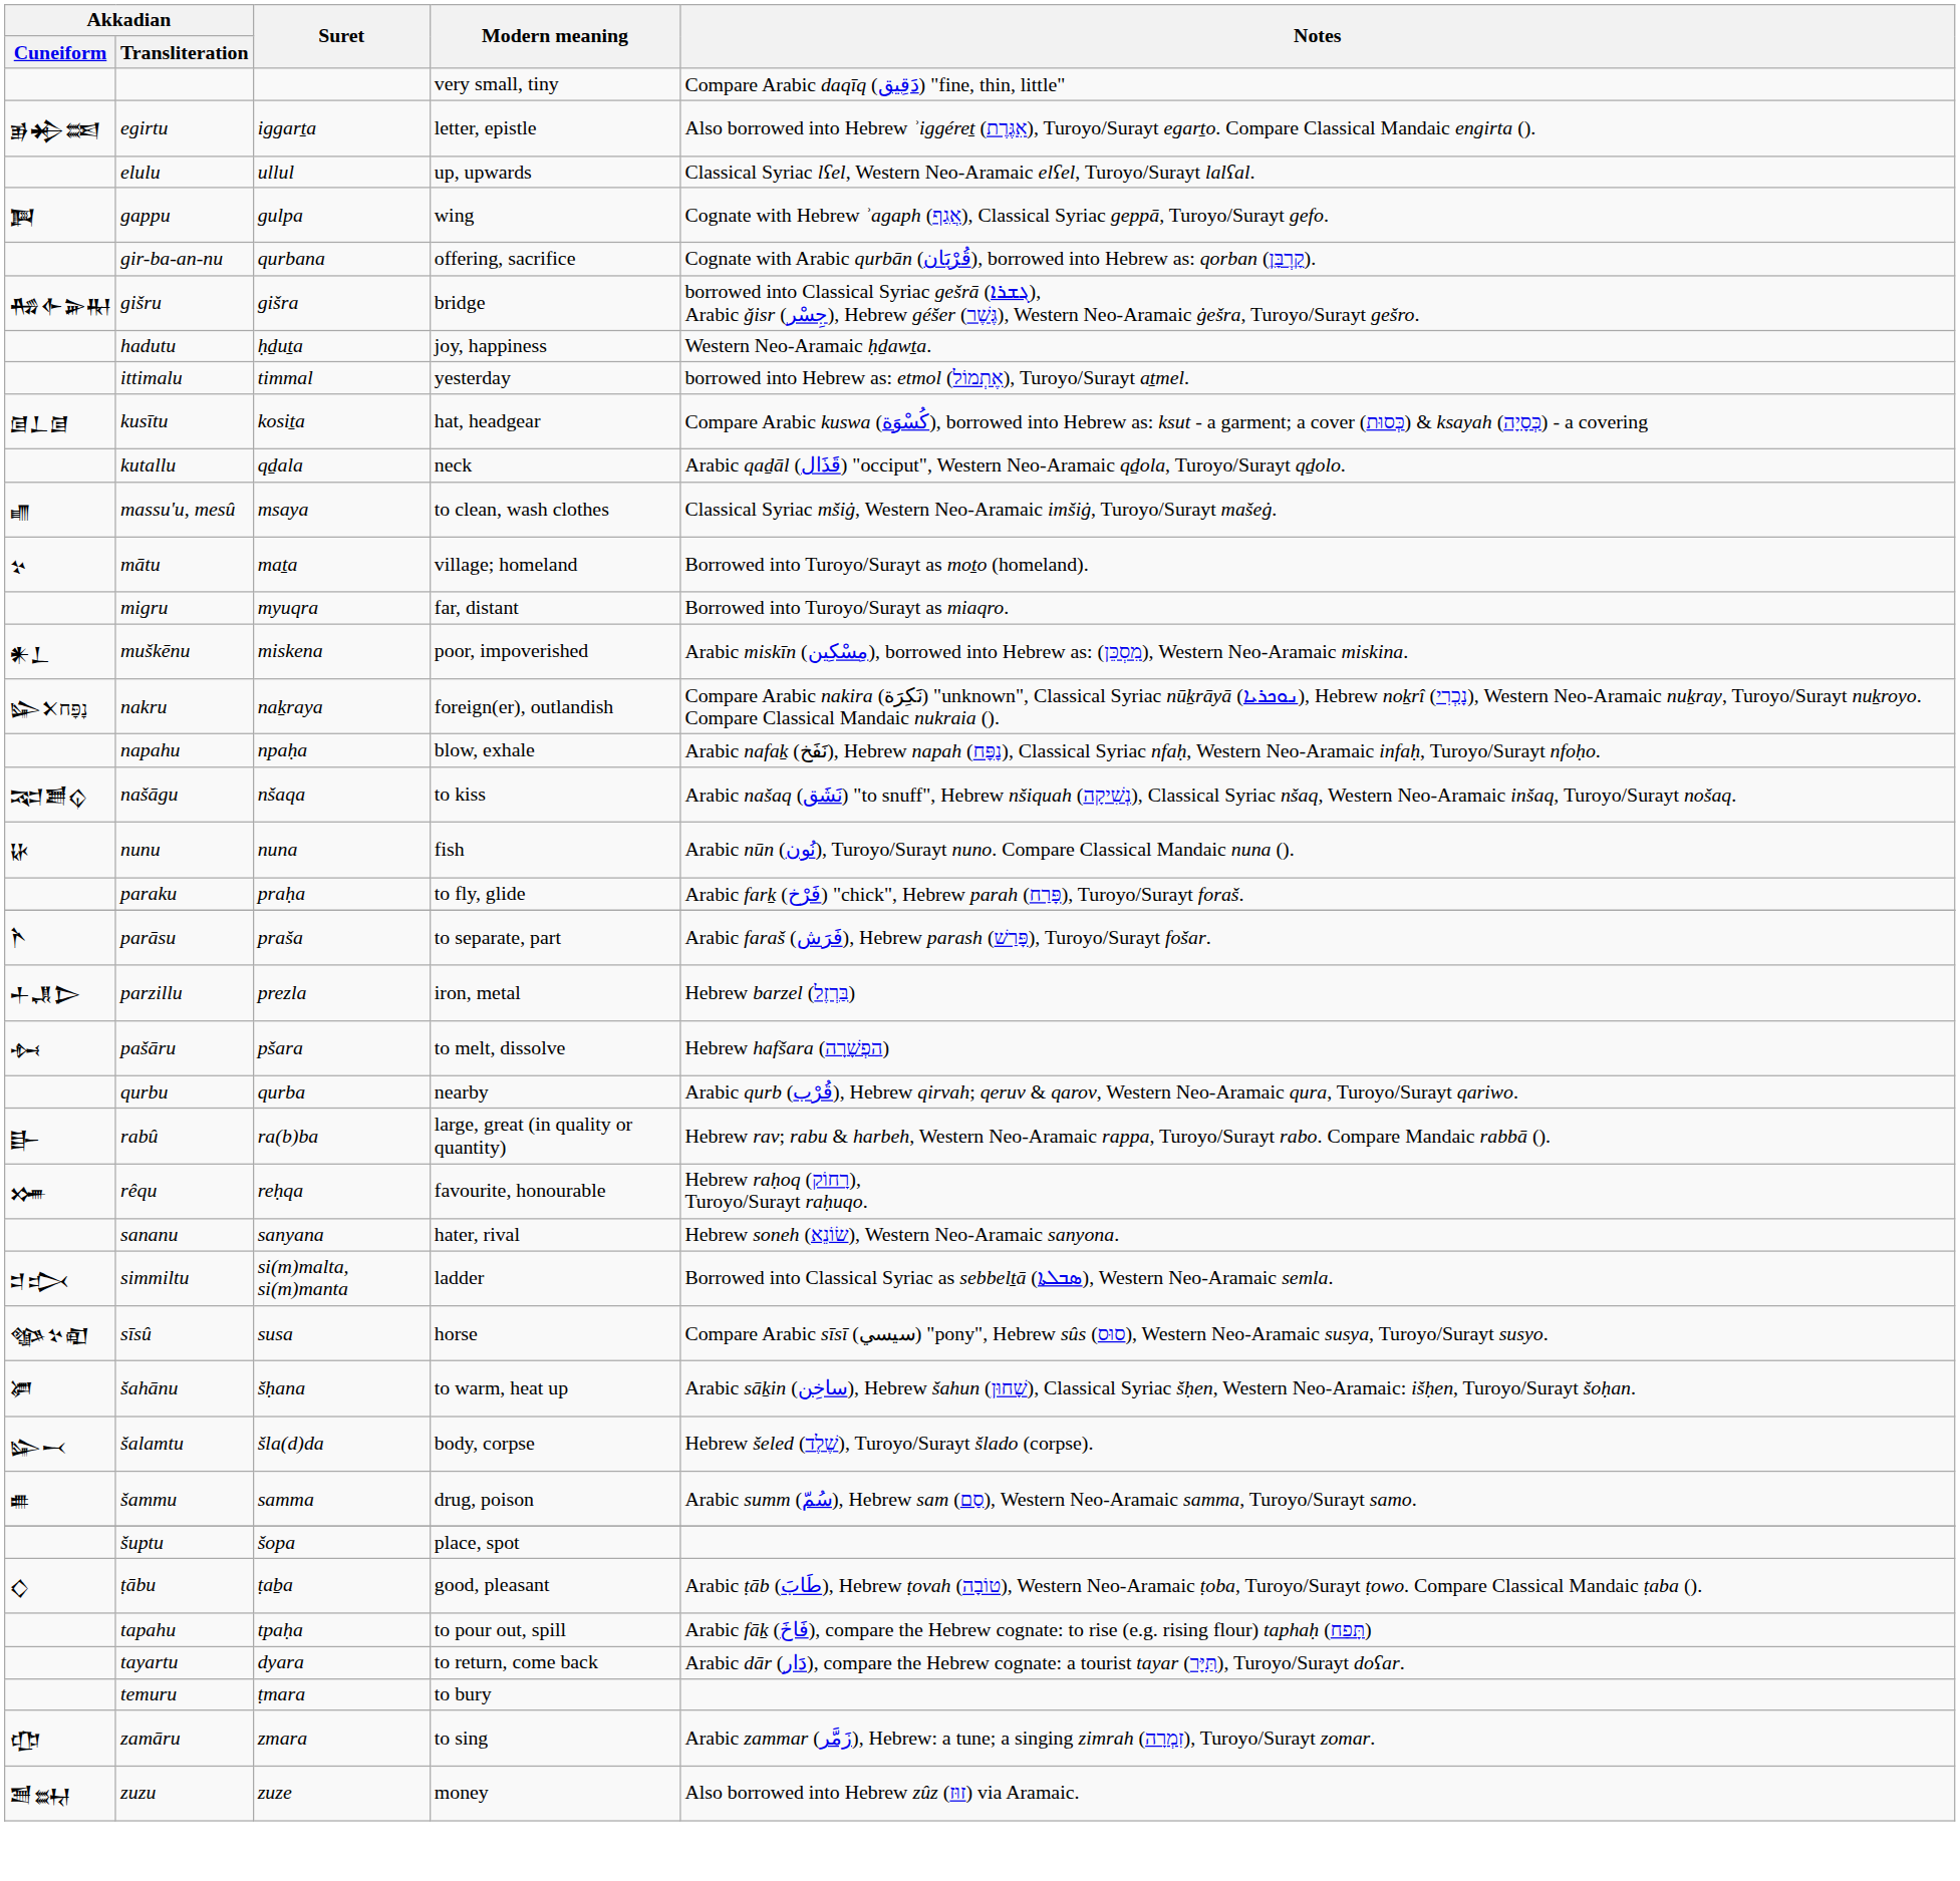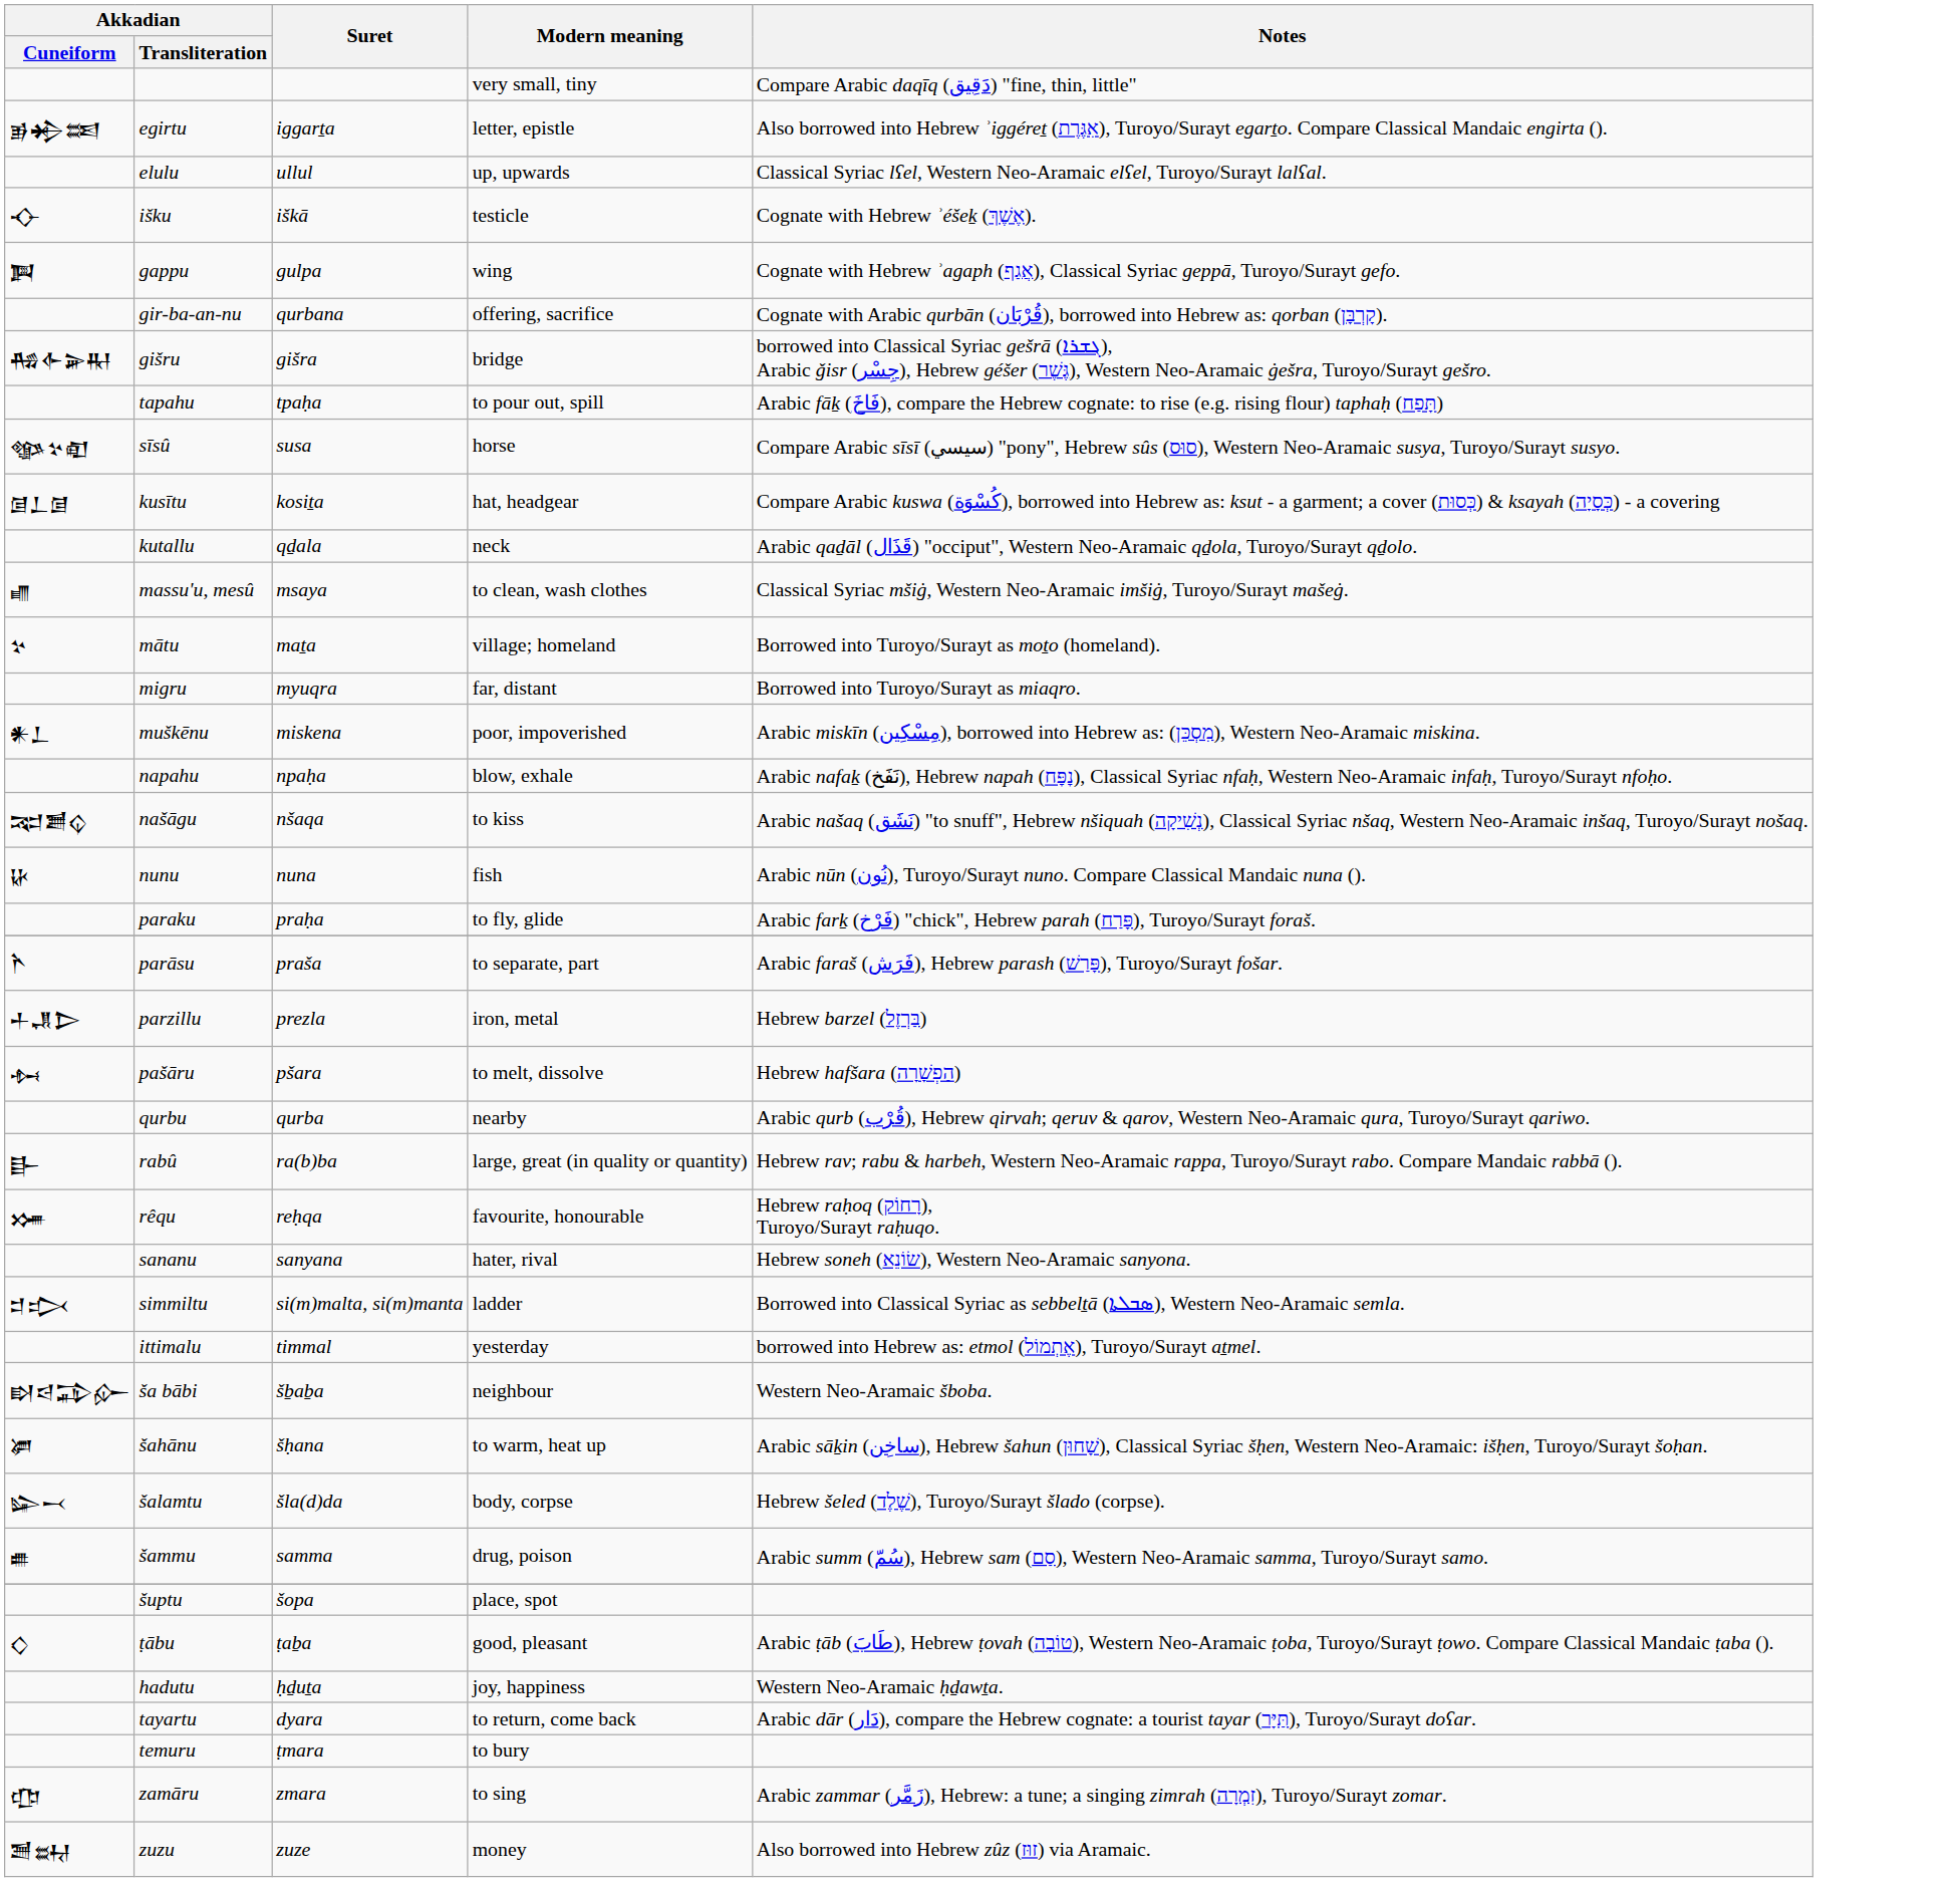+ row: 𒋓 | išku | iškā | testicle | Cognate with Hebrew ʾéšeḵ (אֶשֶׁךְ).
rows swapped: hadutu <-> tapahu
rows swapped: ittimalu <-> sīsû
- row: 𒇽𒉽נׇפׇּח | nakru | naḵraya | foreign(er), outlandish | Compare Arabic nakira (نَكِرَة) "unknown", Classical Syriac nūḵrāyā (ܢܘܟܪܝܐ), Hebrew noḵrî (נָכְרִי), Western Neo-Aramaic nuḵray, Turoyo/Surayt nuḵroyo. Compare Classical Mandaic nukraia ().
+ row: 𒊭𒁀𒁉𒅎 | ša bābi | šḇaḇa | neighbour | Western Neo-Aramaic šboba.
